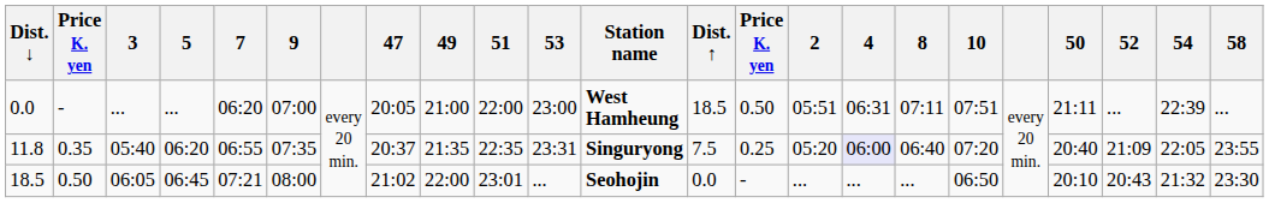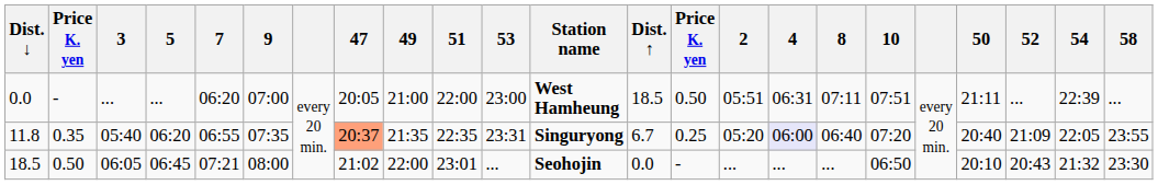11.8 | 47: no background -> lightsalmon background
11.8 | Dist. ↑: 7.5 -> 6.7
